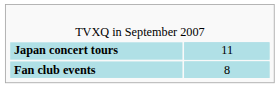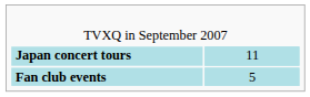Fan club events | column 2: 8 -> 5
